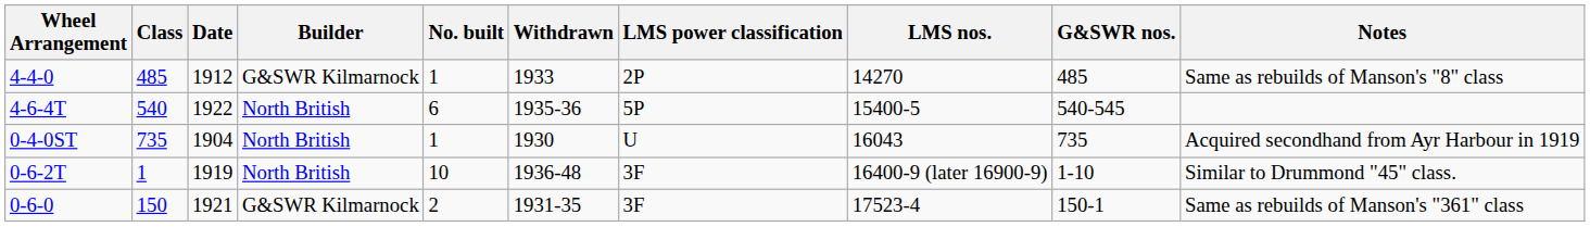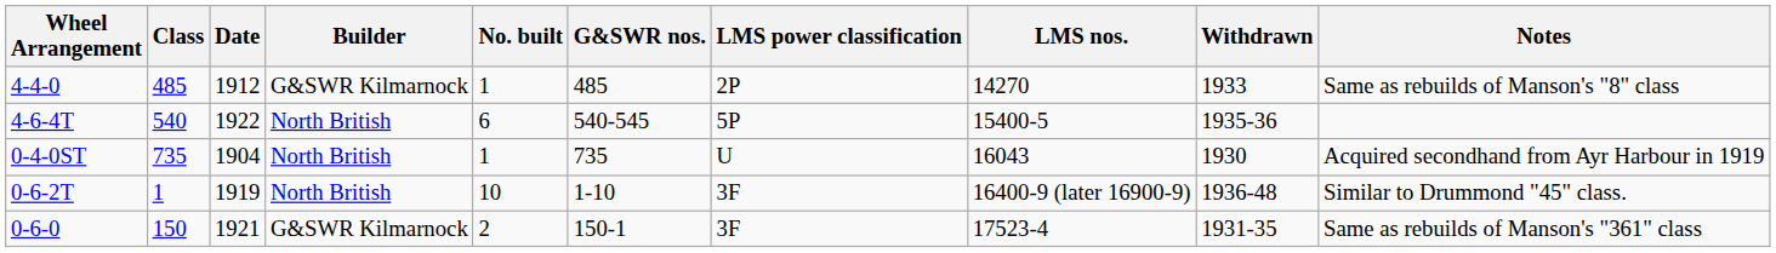columns swapped: G&SWR nos. <-> Withdrawn
